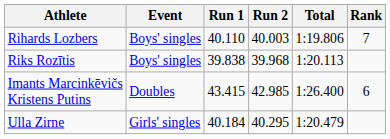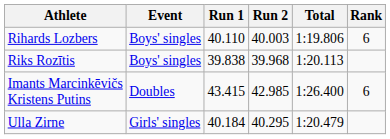Rihards Lozbers | Rank: 7 -> 6
